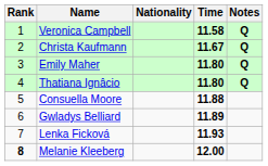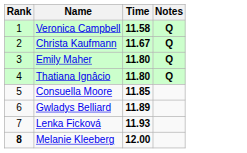- column: Nationality
Consuella Moore | Time: 11.88 -> 11.85
